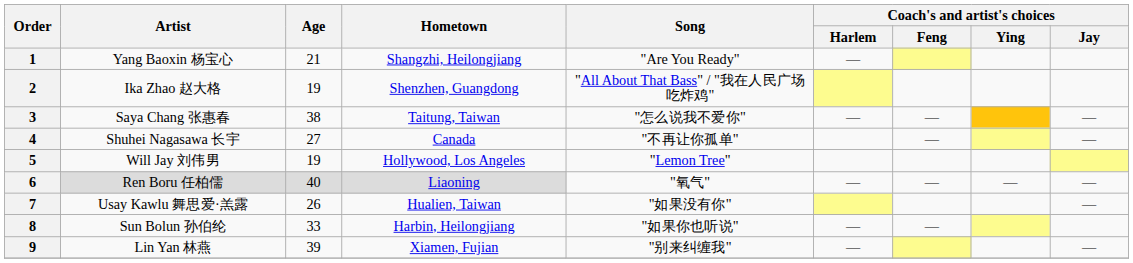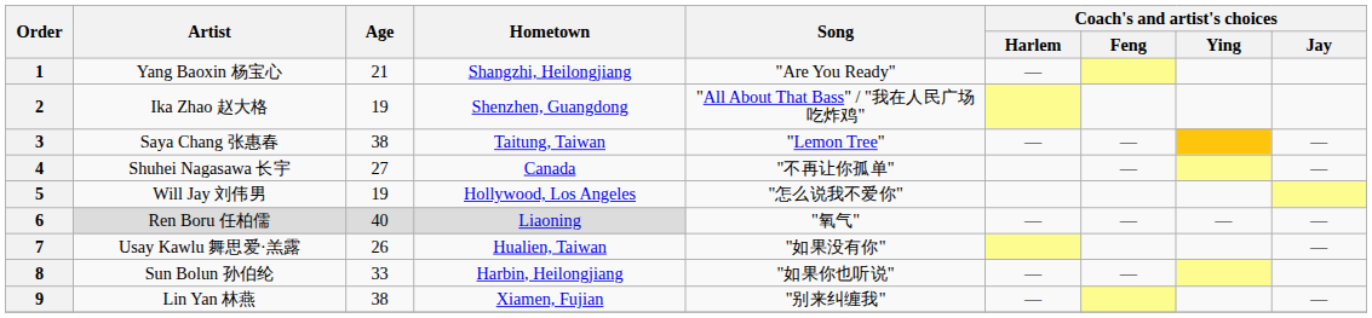3 | Song: "怎么说我不爱你" -> "Lemon Tree"
5 | Song: "Lemon Tree" -> "怎么说我不爱你"
9 | Age: 39 -> 38
